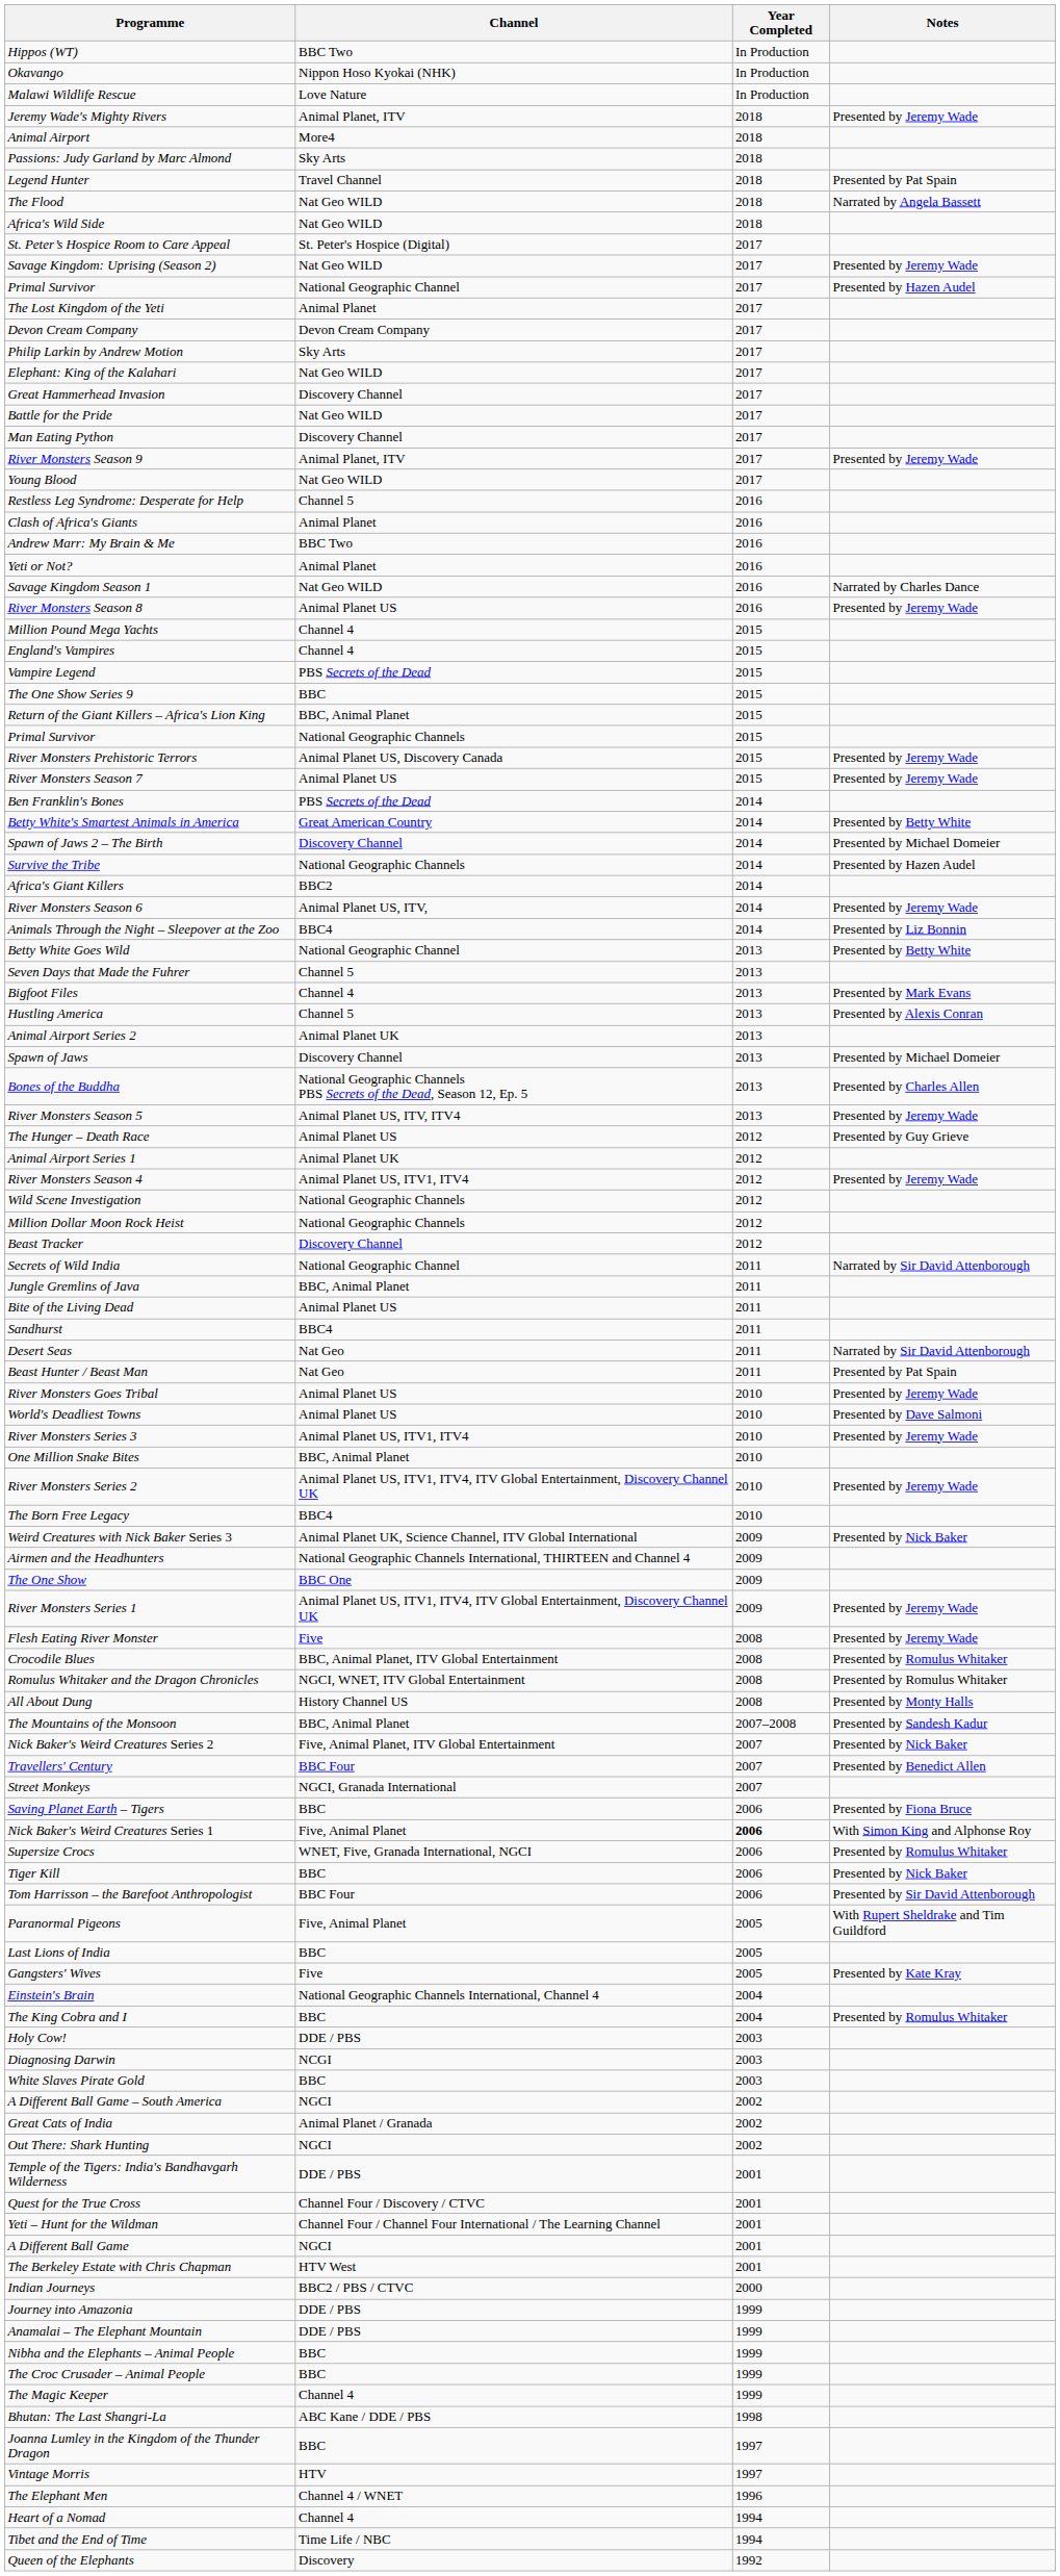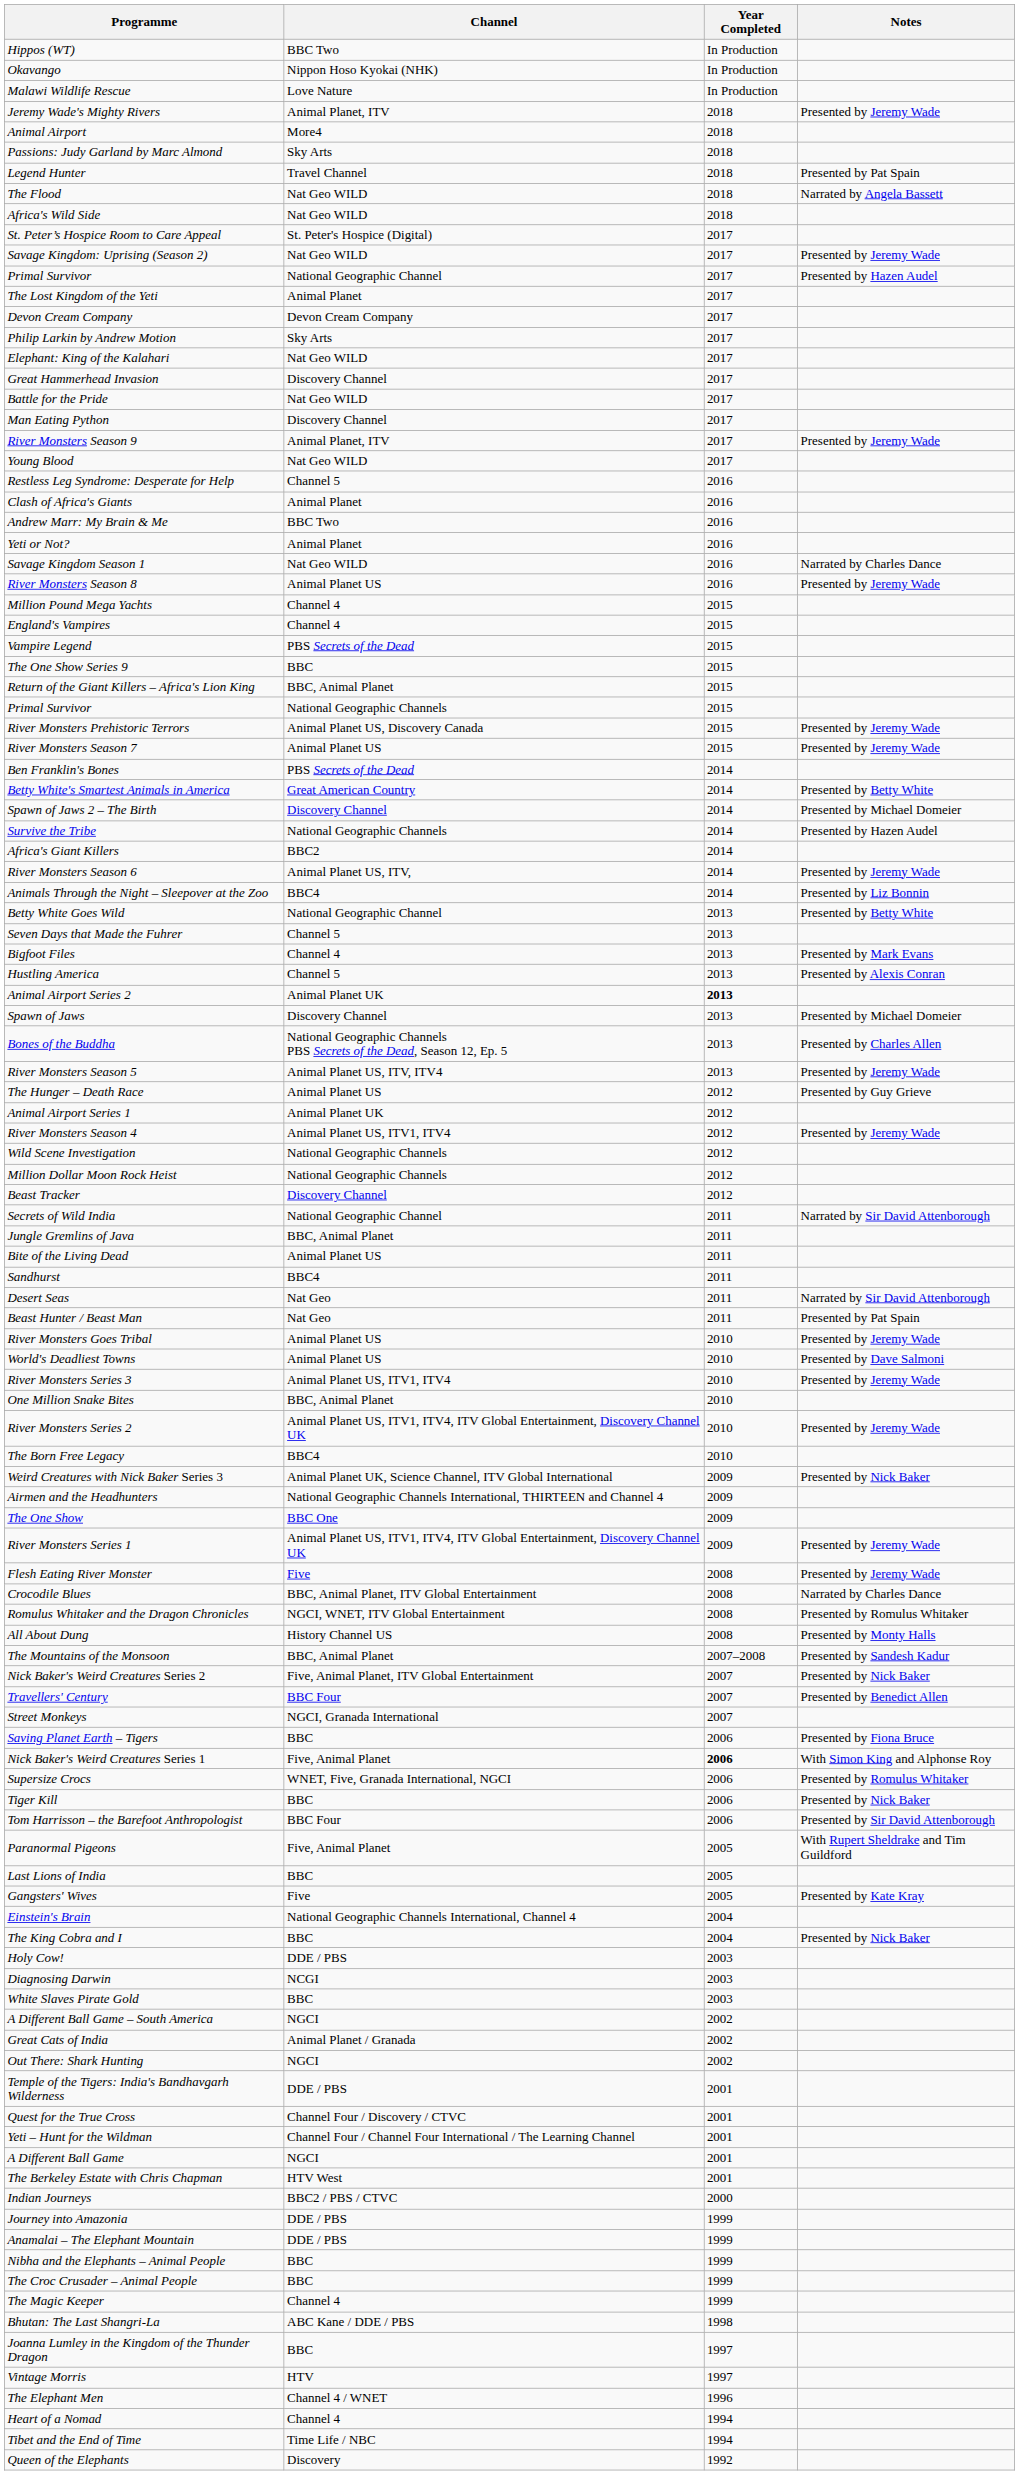Animal Airport Series 2 | Year Completed: normal -> bold
Crocodile Blues | Notes: Presented by Romulus Whitaker -> Narrated by Charles Dance
The King Cobra and I | Notes: Presented by Romulus Whitaker -> Presented by Nick Baker
